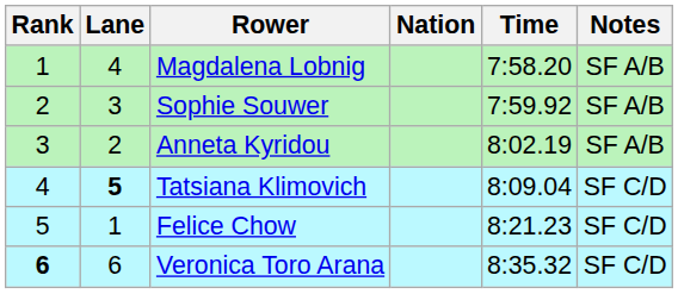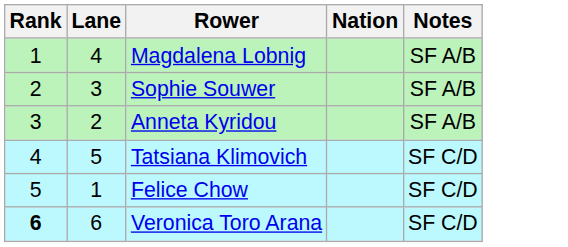- column: Time | 7:58.20 | 7:59.92 | 8:02.19 | 8:09.04 | 8:21.23 | 8:35.32
Tatsiana Klimovich | Lane: bold -> normal
